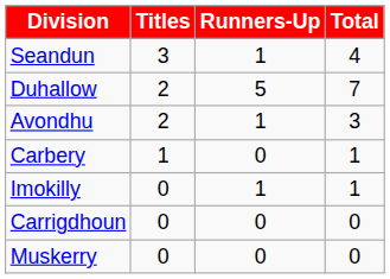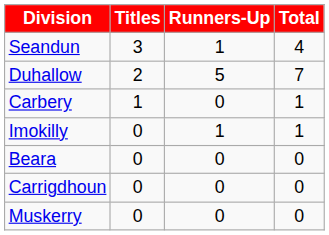- row: Avondhu | 2 | 1 | 3
+ row: Beara | 0 | 0 | 0
